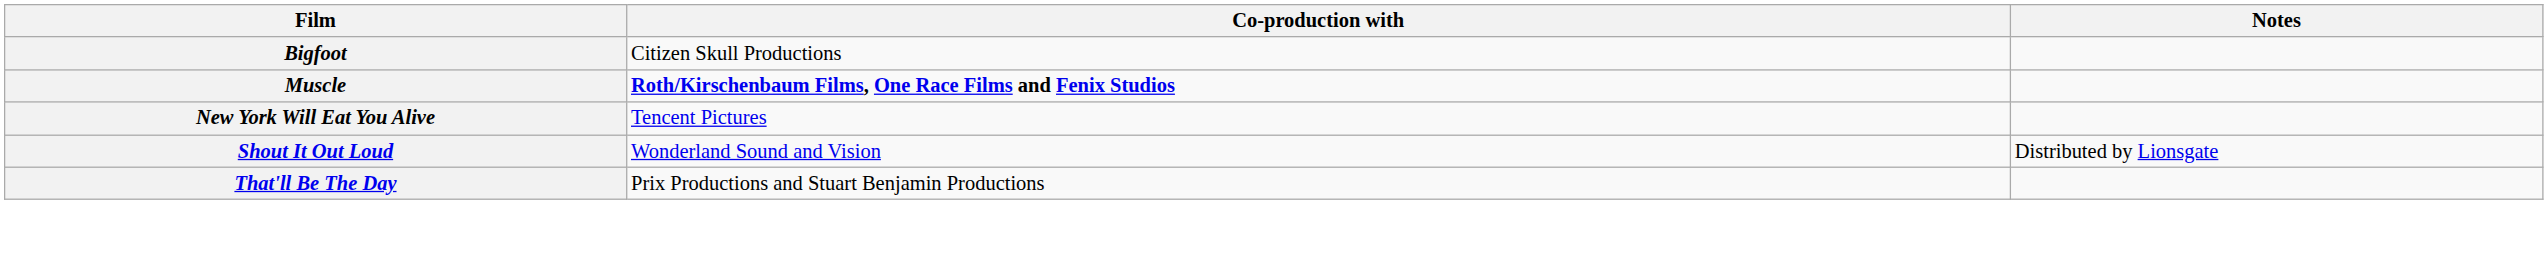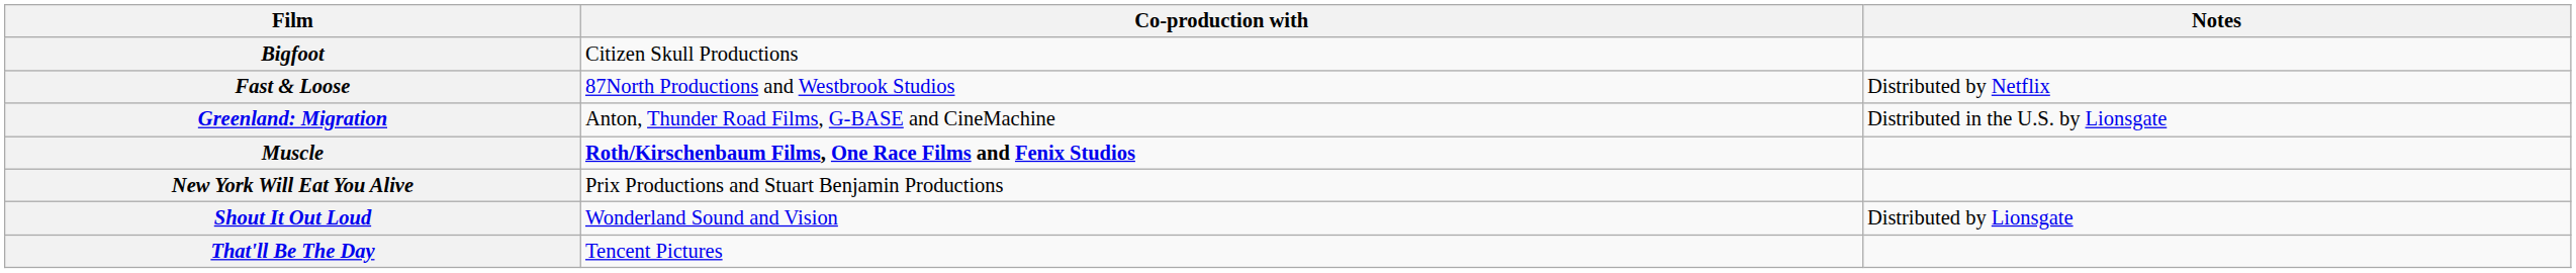+ row: Fast & Loose | 87North Productions and Westbrook Studios | Distributed by Netflix
+ row: Greenland: Migration | Anton, Thunder Road Films, G-BASE and CineMachine | Distributed in the U.S. by Lionsgate
New York Will Eat You Alive | Co-production with: Tencent Pictures -> Prix Productions and Stuart Benjamin Productions
That'll Be The Day | Co-production with: Prix Productions and Stuart Benjamin Productions -> Tencent Pictures
